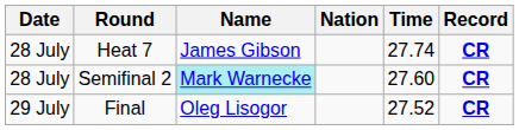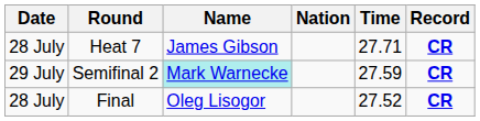Heat 7 | Time: 27.74 -> 27.71
Semifinal 2 | Date: 28 July -> 29 July
Semifinal 2 | Time: 27.60 -> 27.59
Final | Date: 29 July -> 28 July
